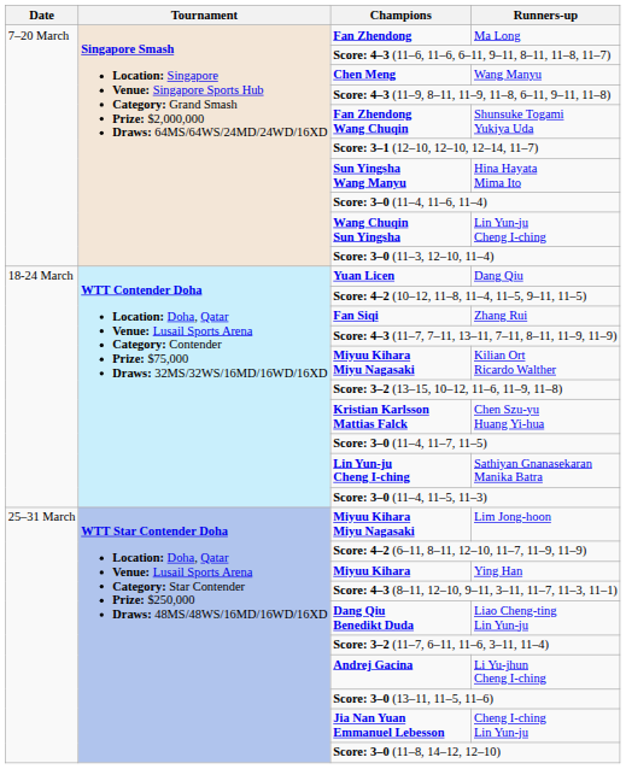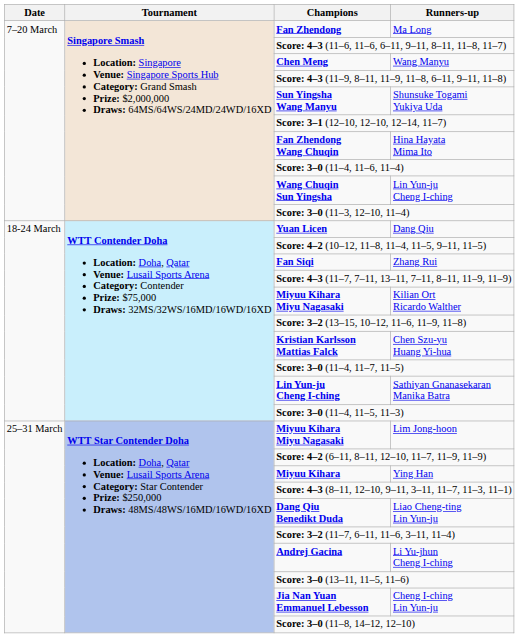Shunsuke Togami Yukiya Uda | Champions: Fan Zhendong Wang Chuqin -> Sun Yingsha Wang Manyu
Hina Hayata Mima Ito | Champions: Sun Yingsha Wang Manyu -> Fan Zhendong Wang Chuqin
